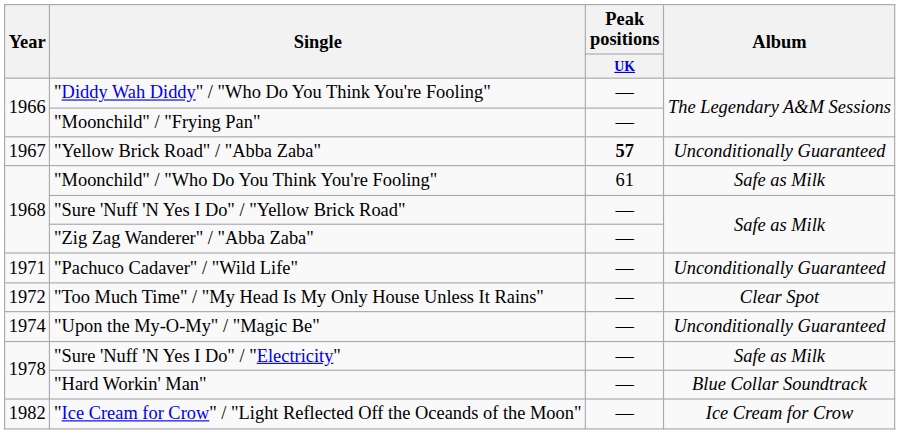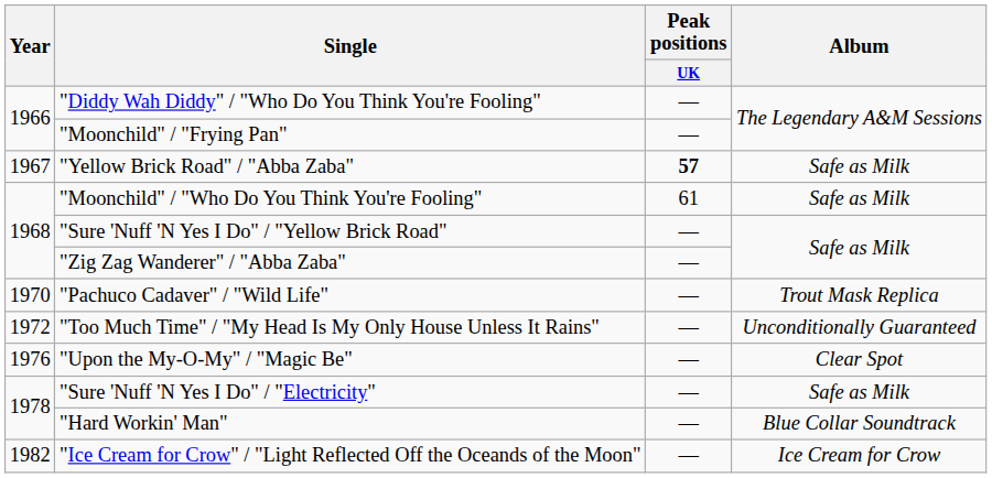"Yellow Brick Road" / "Abba Zaba" | Album: Unconditionally Guaranteed -> Safe as Milk
"Pachuco Cadaver" / "Wild Life" | Year: 1971 -> 1970
"Pachuco Cadaver" / "Wild Life" | Album: Unconditionally Guaranteed -> Trout Mask Replica
"Too Much Time" / "My Head Is My Only House Unless It Rains" | Album: Clear Spot -> Unconditionally Guaranteed
"Upon the My-O-My" / "Magic Be" | Year: 1974 -> 1976
"Upon the My-O-My" / "Magic Be" | Album: Unconditionally Guaranteed -> Clear Spot
